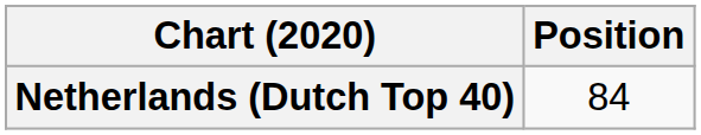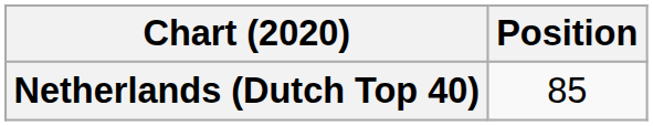Netherlands (Dutch Top 40) | Position: 84 -> 85
